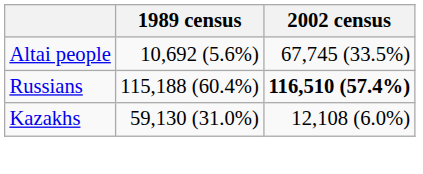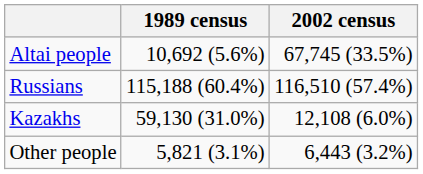Russians | 2002 census: bold -> normal
+ row: Other people | 5,821 (3.1%) | 6,443 (3.2%)
